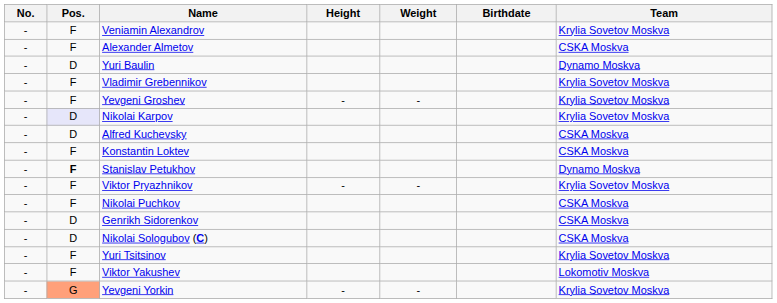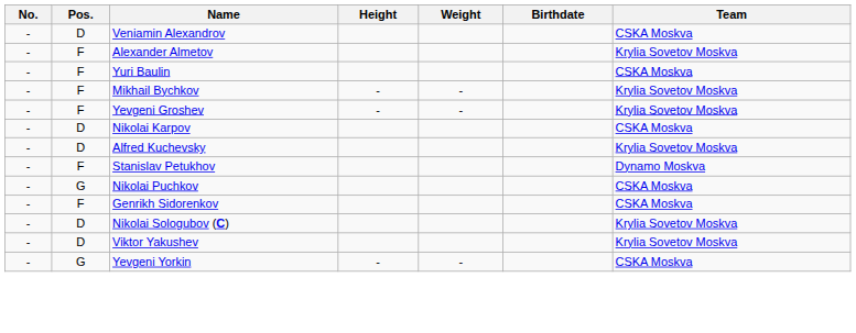Veniamin Alexandrov | Pos.: F -> D
Veniamin Alexandrov | Team: Krylia Sovetov Moskva -> CSKA Moskva
Alexander Almetov | Team: CSKA Moskva -> Krylia Sovetov Moskva
Yuri Baulin | Pos.: D -> F
Yuri Baulin | Team: Dynamo Moskva -> CSKA Moskva
+ row: - | F | Mikhail Bychkov | - | - | Krylia Sovetov Moskva
- row: - | F | Vladimir Grebennikov | Krylia Sovetov Moskva
Nikolai Karpov | Pos.: lavender background -> no background
Nikolai Karpov | Team: Krylia Sovetov Moskva -> CSKA Moskva
Alfred Kuchevsky | Team: CSKA Moskva -> Krylia Sovetov Moskva
- row: - | F | Konstantin Loktev | CSKA Moskva
Stanislav Petukhov | Pos.: bold -> normal
- row: - | F | Viktor Pryazhnikov | - | - | Krylia Sovetov Moskva
Nikolai Puchkov | Pos.: F -> G
Genrikh Sidorenkov | Pos.: D -> F
Nikolai Sologubov (C) | Team: CSKA Moskva -> Krylia Sovetov Moskva
- row: - | F | Yuri Tsitsinov | Krylia Sovetov Moskva
Viktor Yakushev | Pos.: F -> D
Viktor Yakushev | Team: Lokomotiv Moskva -> Krylia Sovetov Moskva
Yevgeni Yorkin | Pos.: lightsalmon background -> no background
Yevgeni Yorkin | Team: Krylia Sovetov Moskva -> CSKA Moskva
